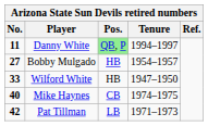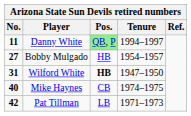Wilford White | No.: 33 -> 31
Wilford White | Pos.: normal -> bold
